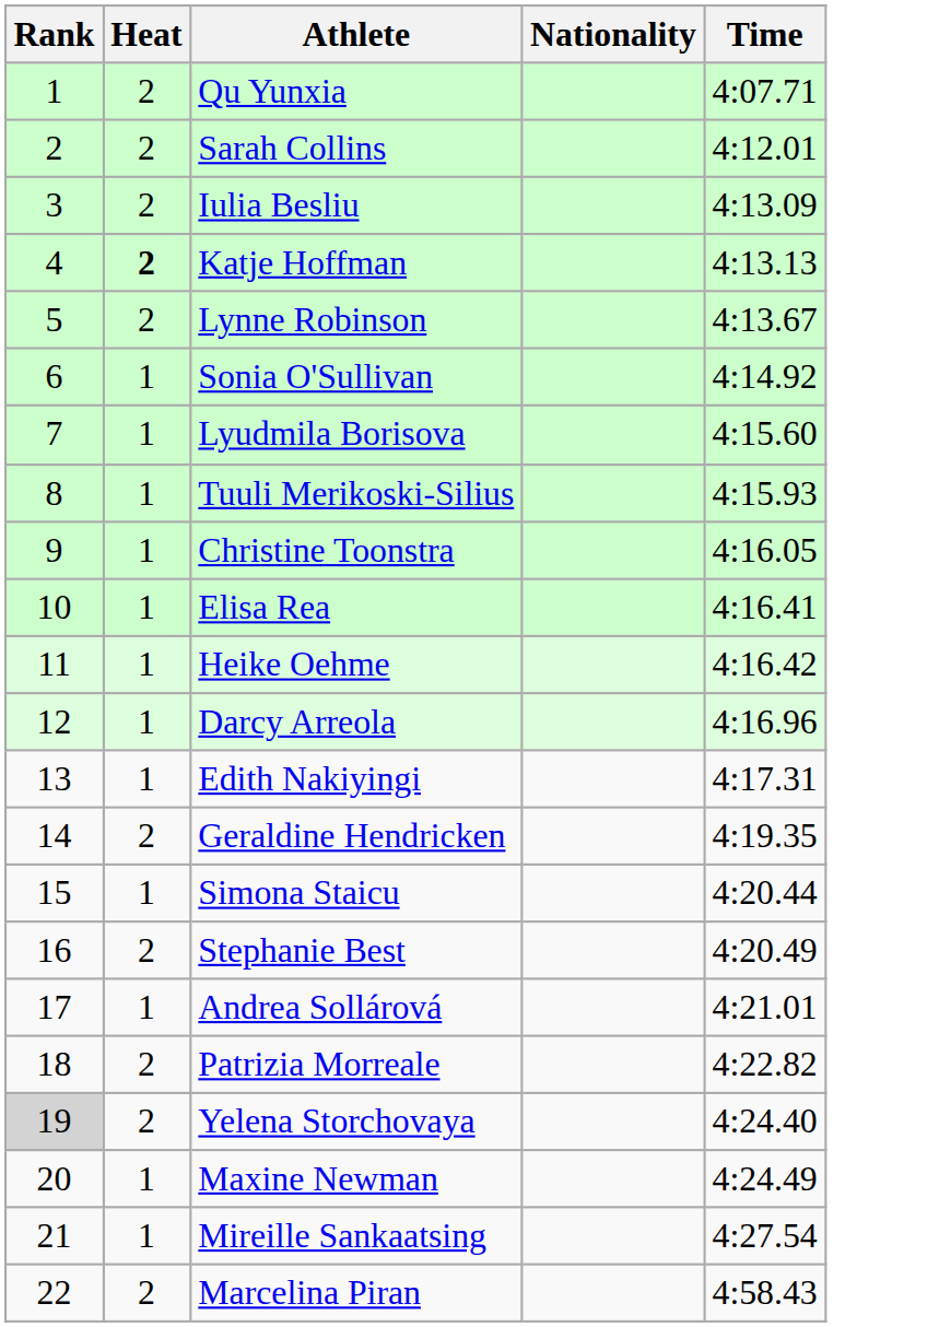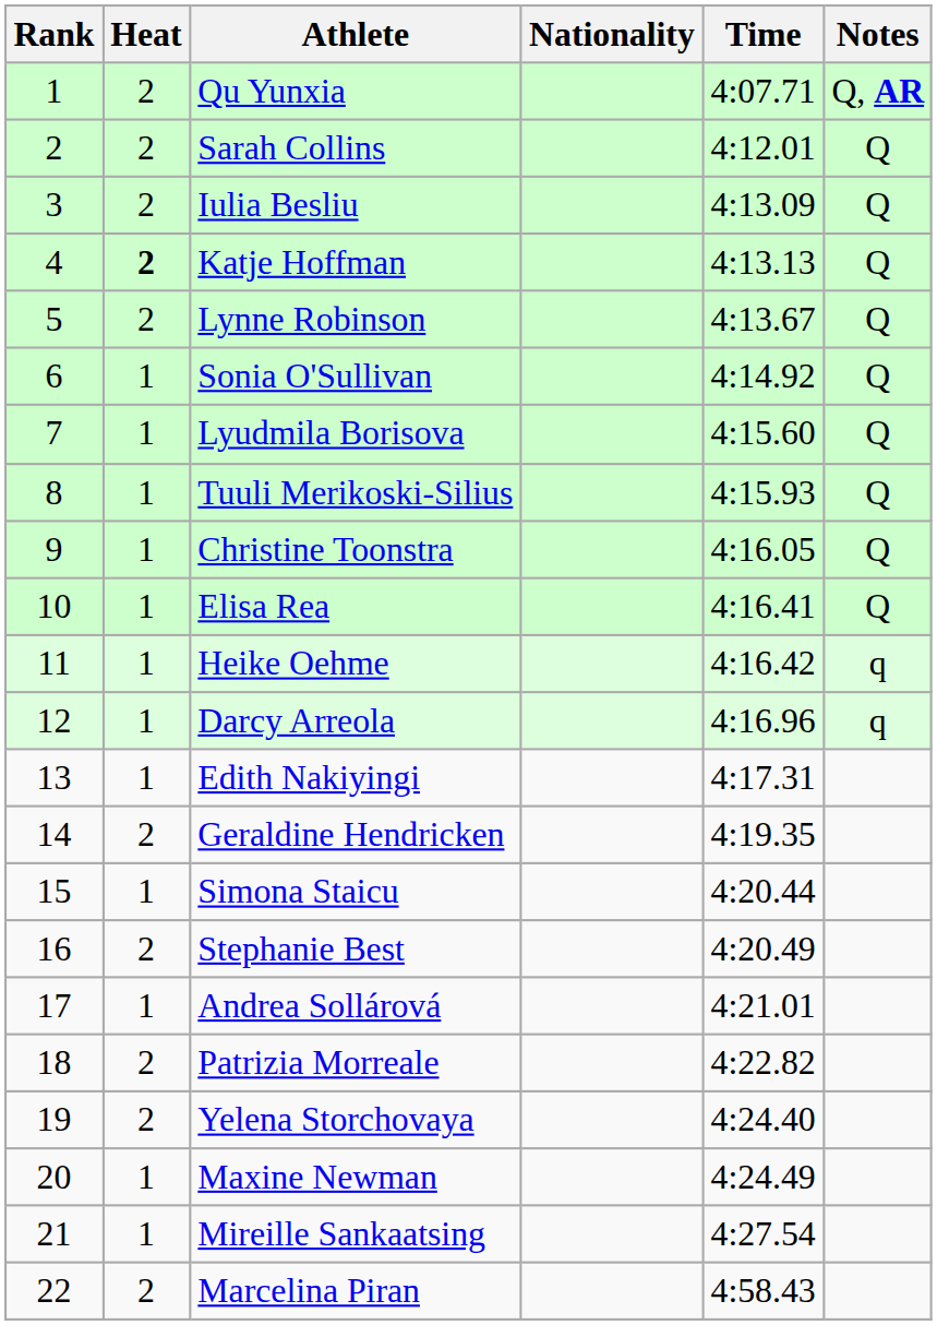+ column: Notes | Q, AR | Q | Q | Q | Q | Q | Q | Q | Q | Q | q | q
Yelena Storchovaya | Rank: lightgrey background -> no background
